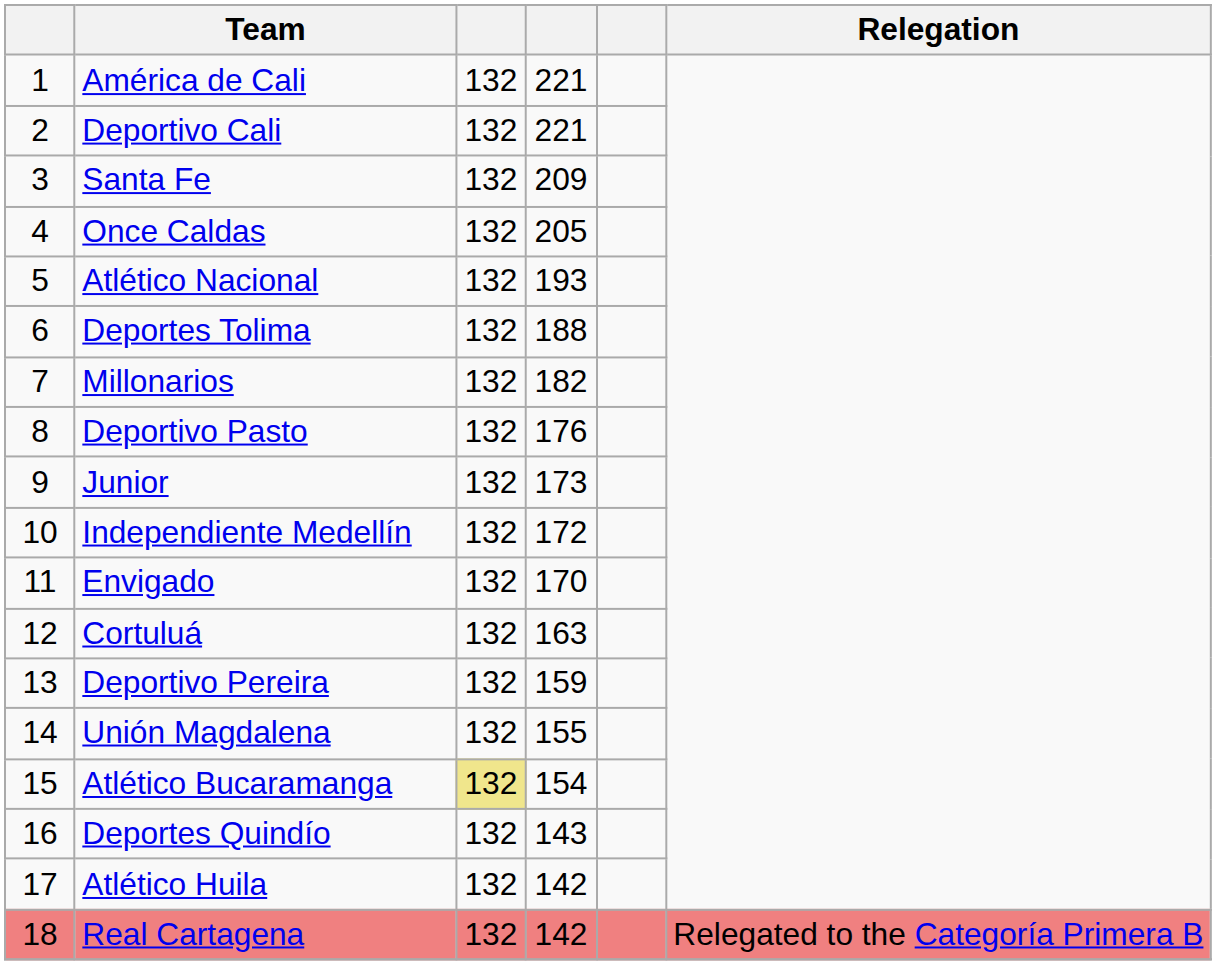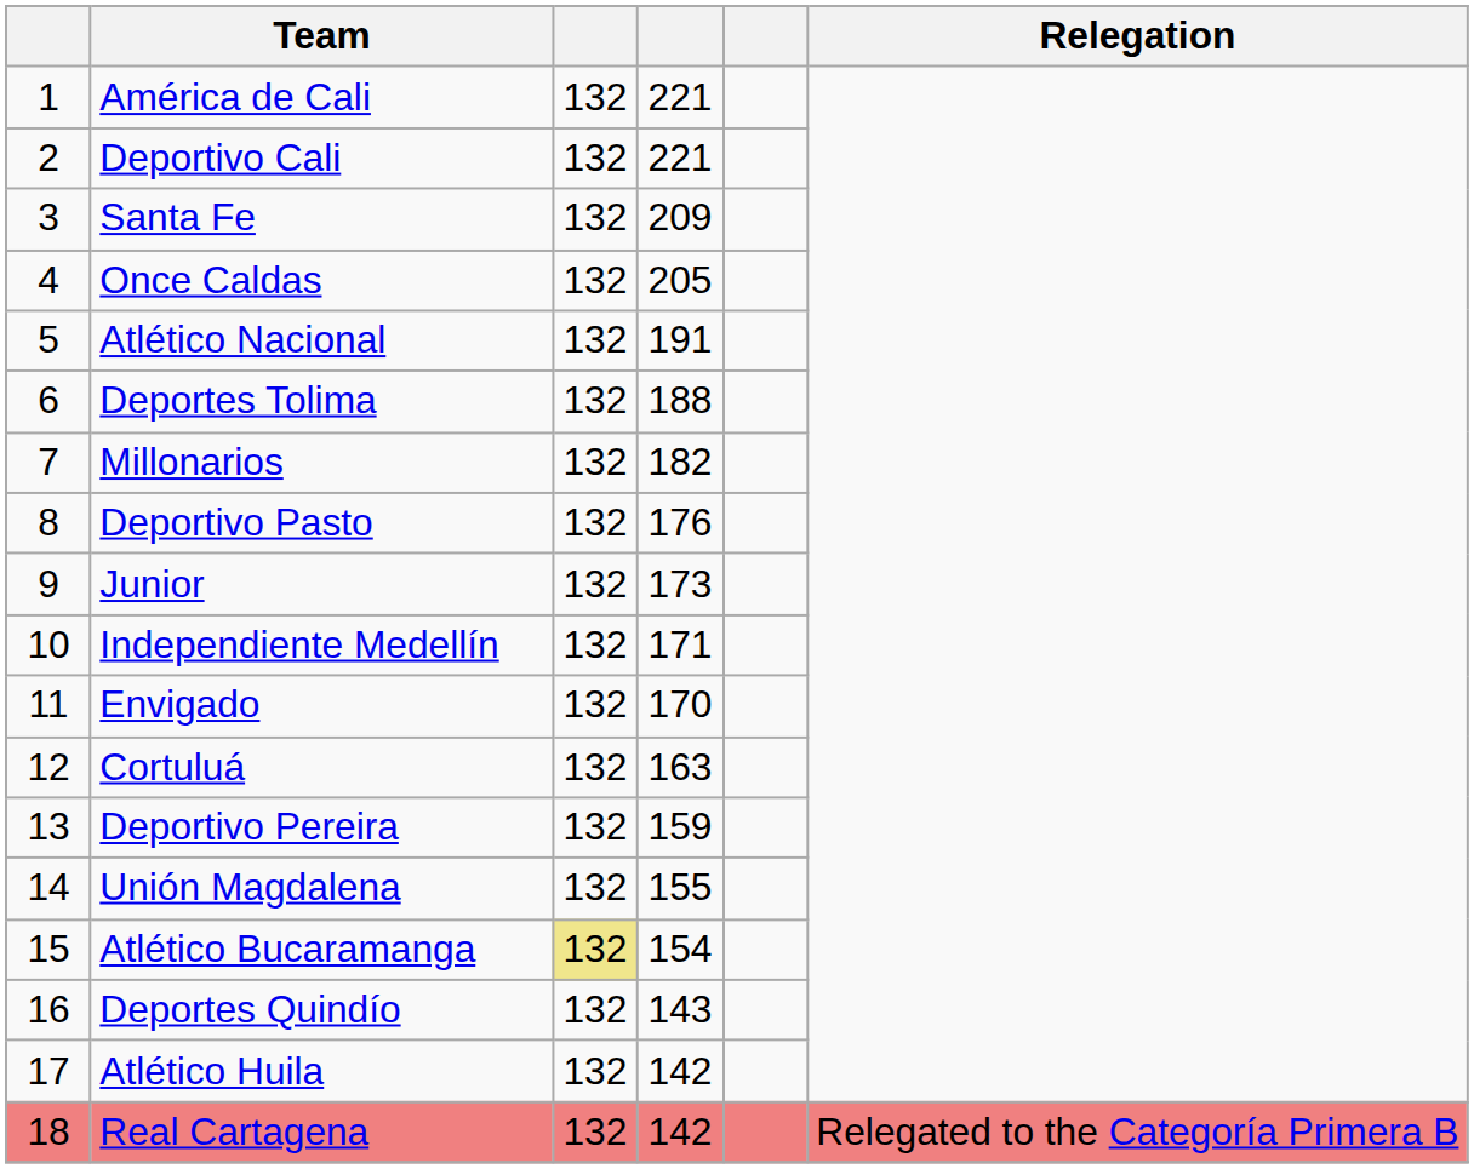Atlético Nacional | column 4: 193 -> 191
Independiente Medellín | column 4: 172 -> 171
